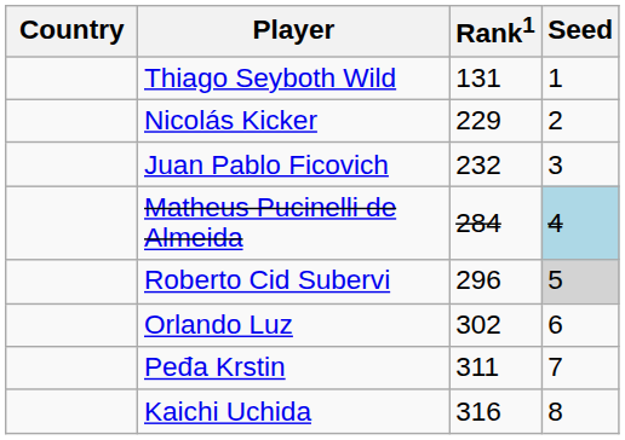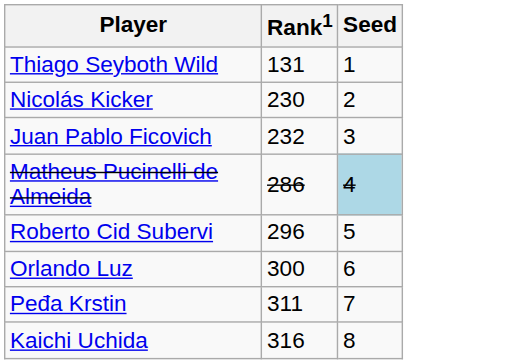- column: Country
Nicolás Kicker | Rank1: 229 -> 230
Matheus Pucinelli de Almeida | Rank1: 284 -> 286
Roberto Cid Subervi | Seed: lightgrey background -> no background
Orlando Luz | Rank1: 302 -> 300
